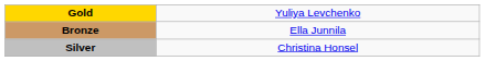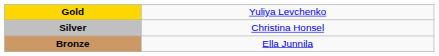rows swapped: Silver <-> Bronze
